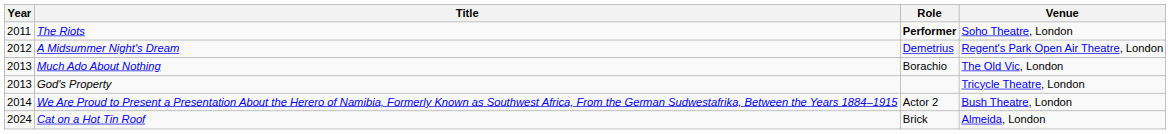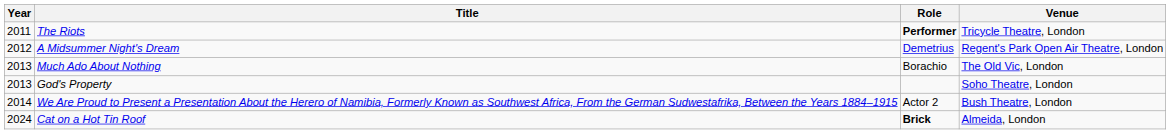The Riots | Venue: Soho Theatre, London -> Tricycle Theatre, London
God's Property | Venue: Tricycle Theatre, London -> Soho Theatre, London
Cat on a Hot Tin Roof | Role: normal -> bold
